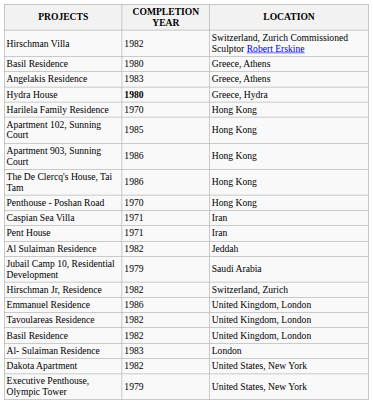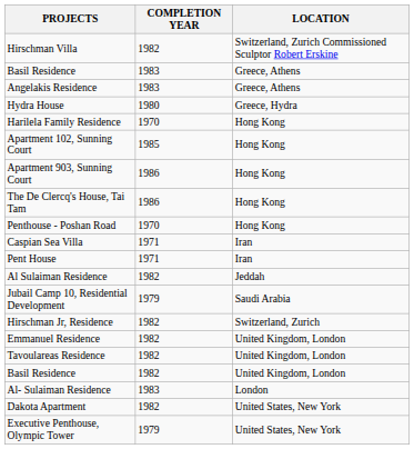Basil Residence / Greece, Athens | COMPLETION YEAR: 1980 -> 1983
Hydra House | COMPLETION YEAR: bold -> normal
Emmanuel Residence | COMPLETION YEAR: 1986 -> 1982
